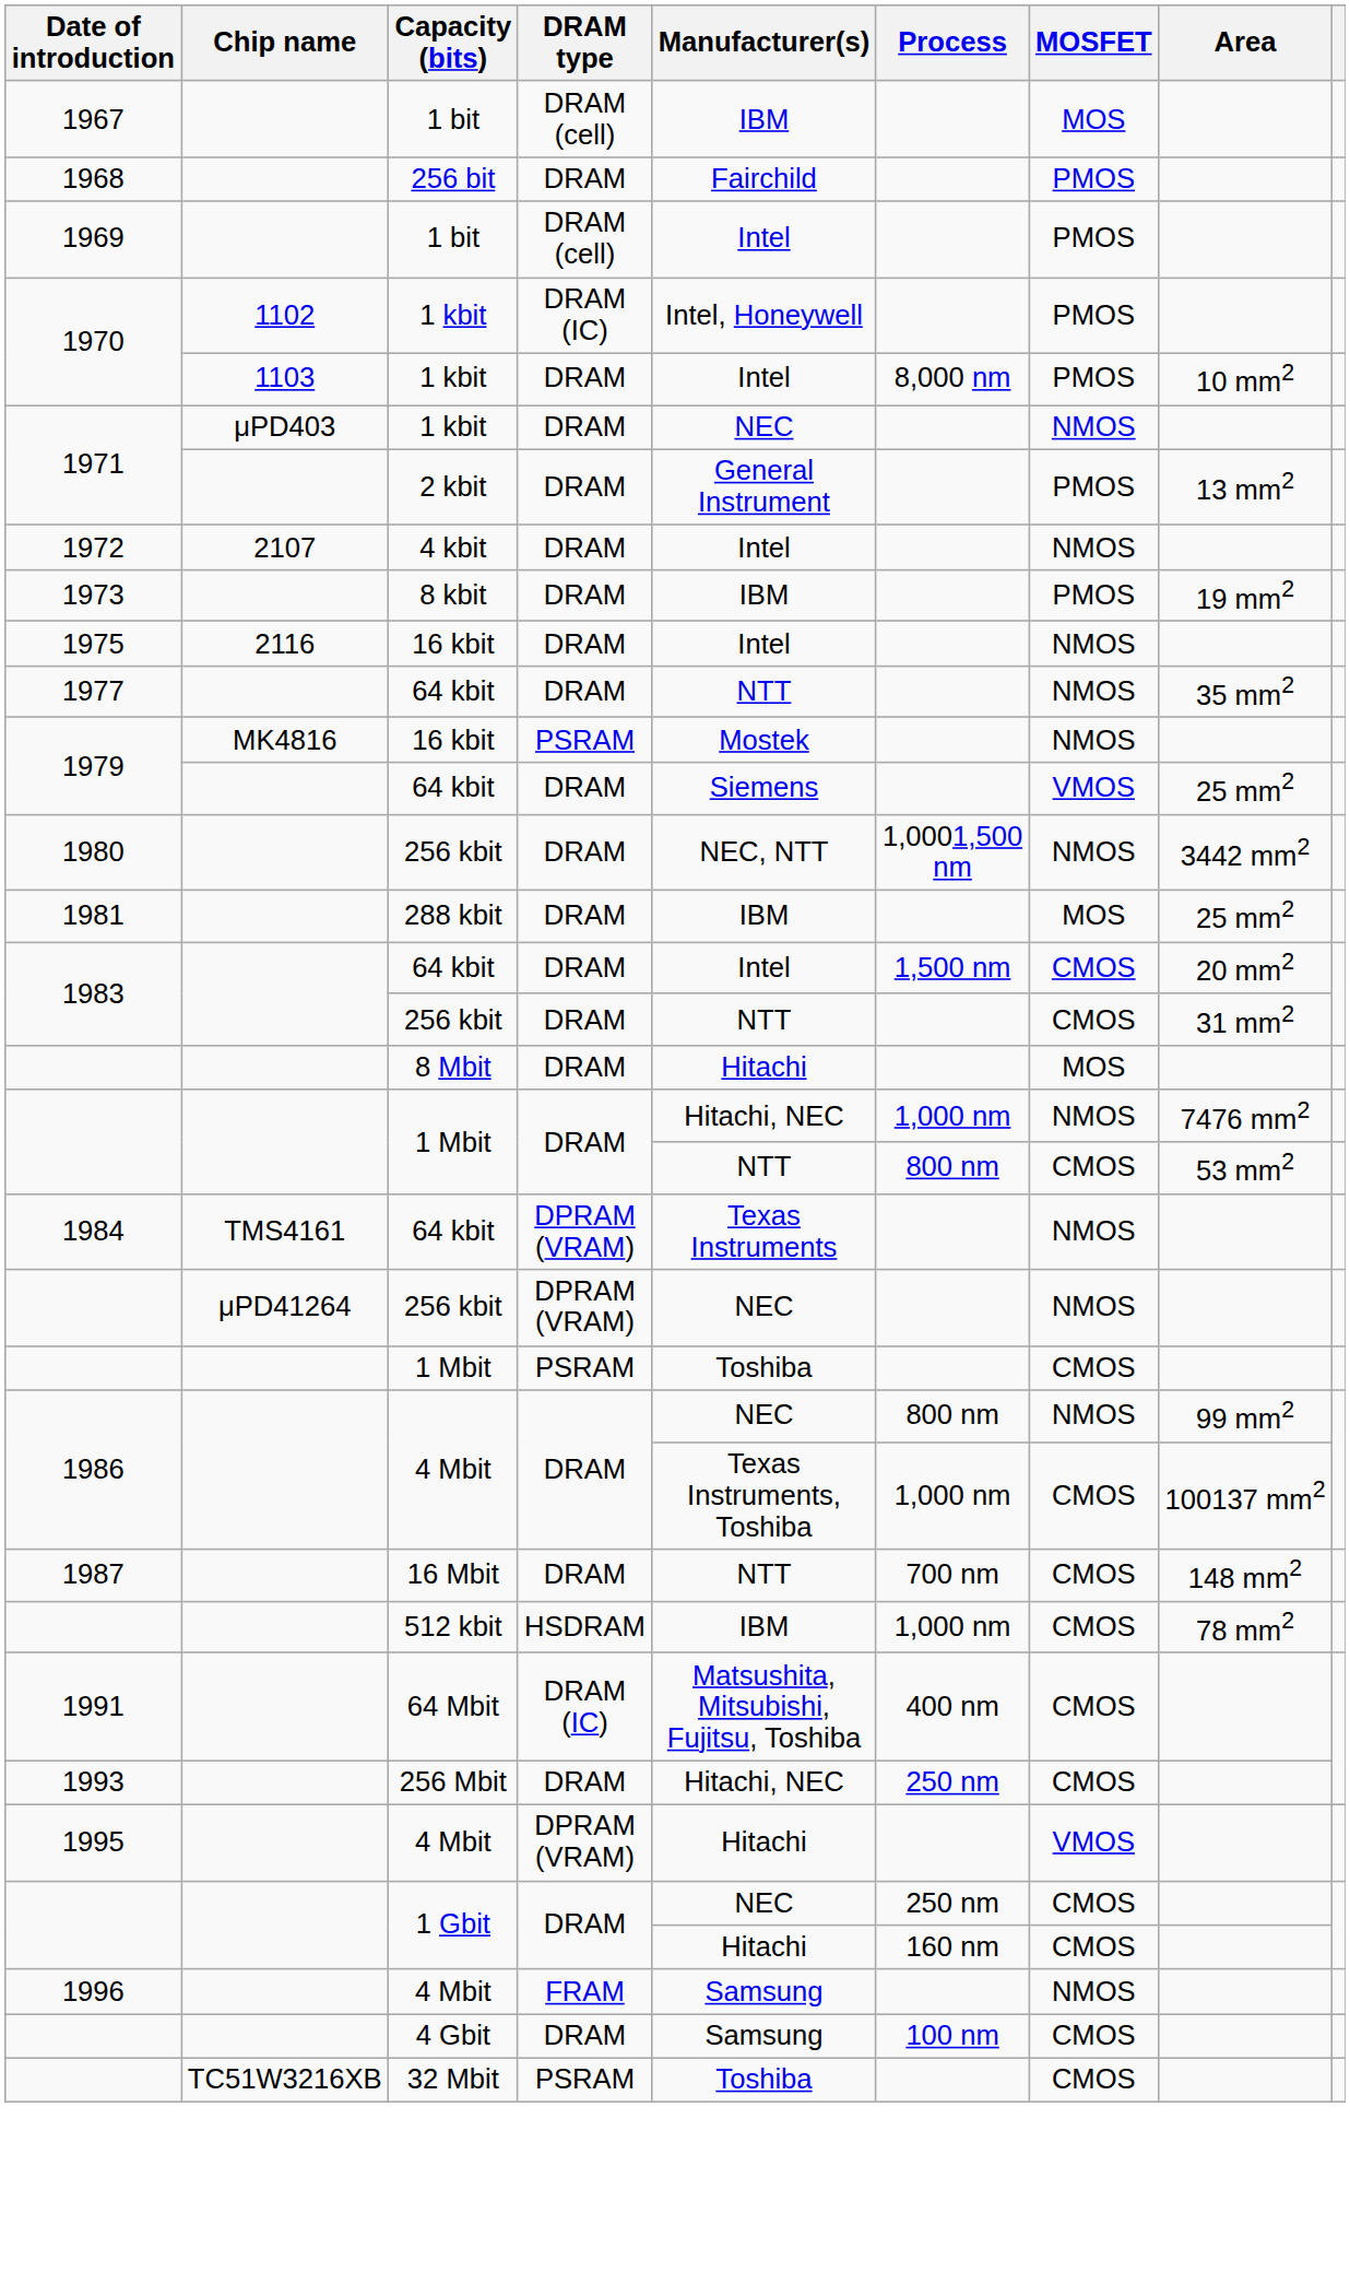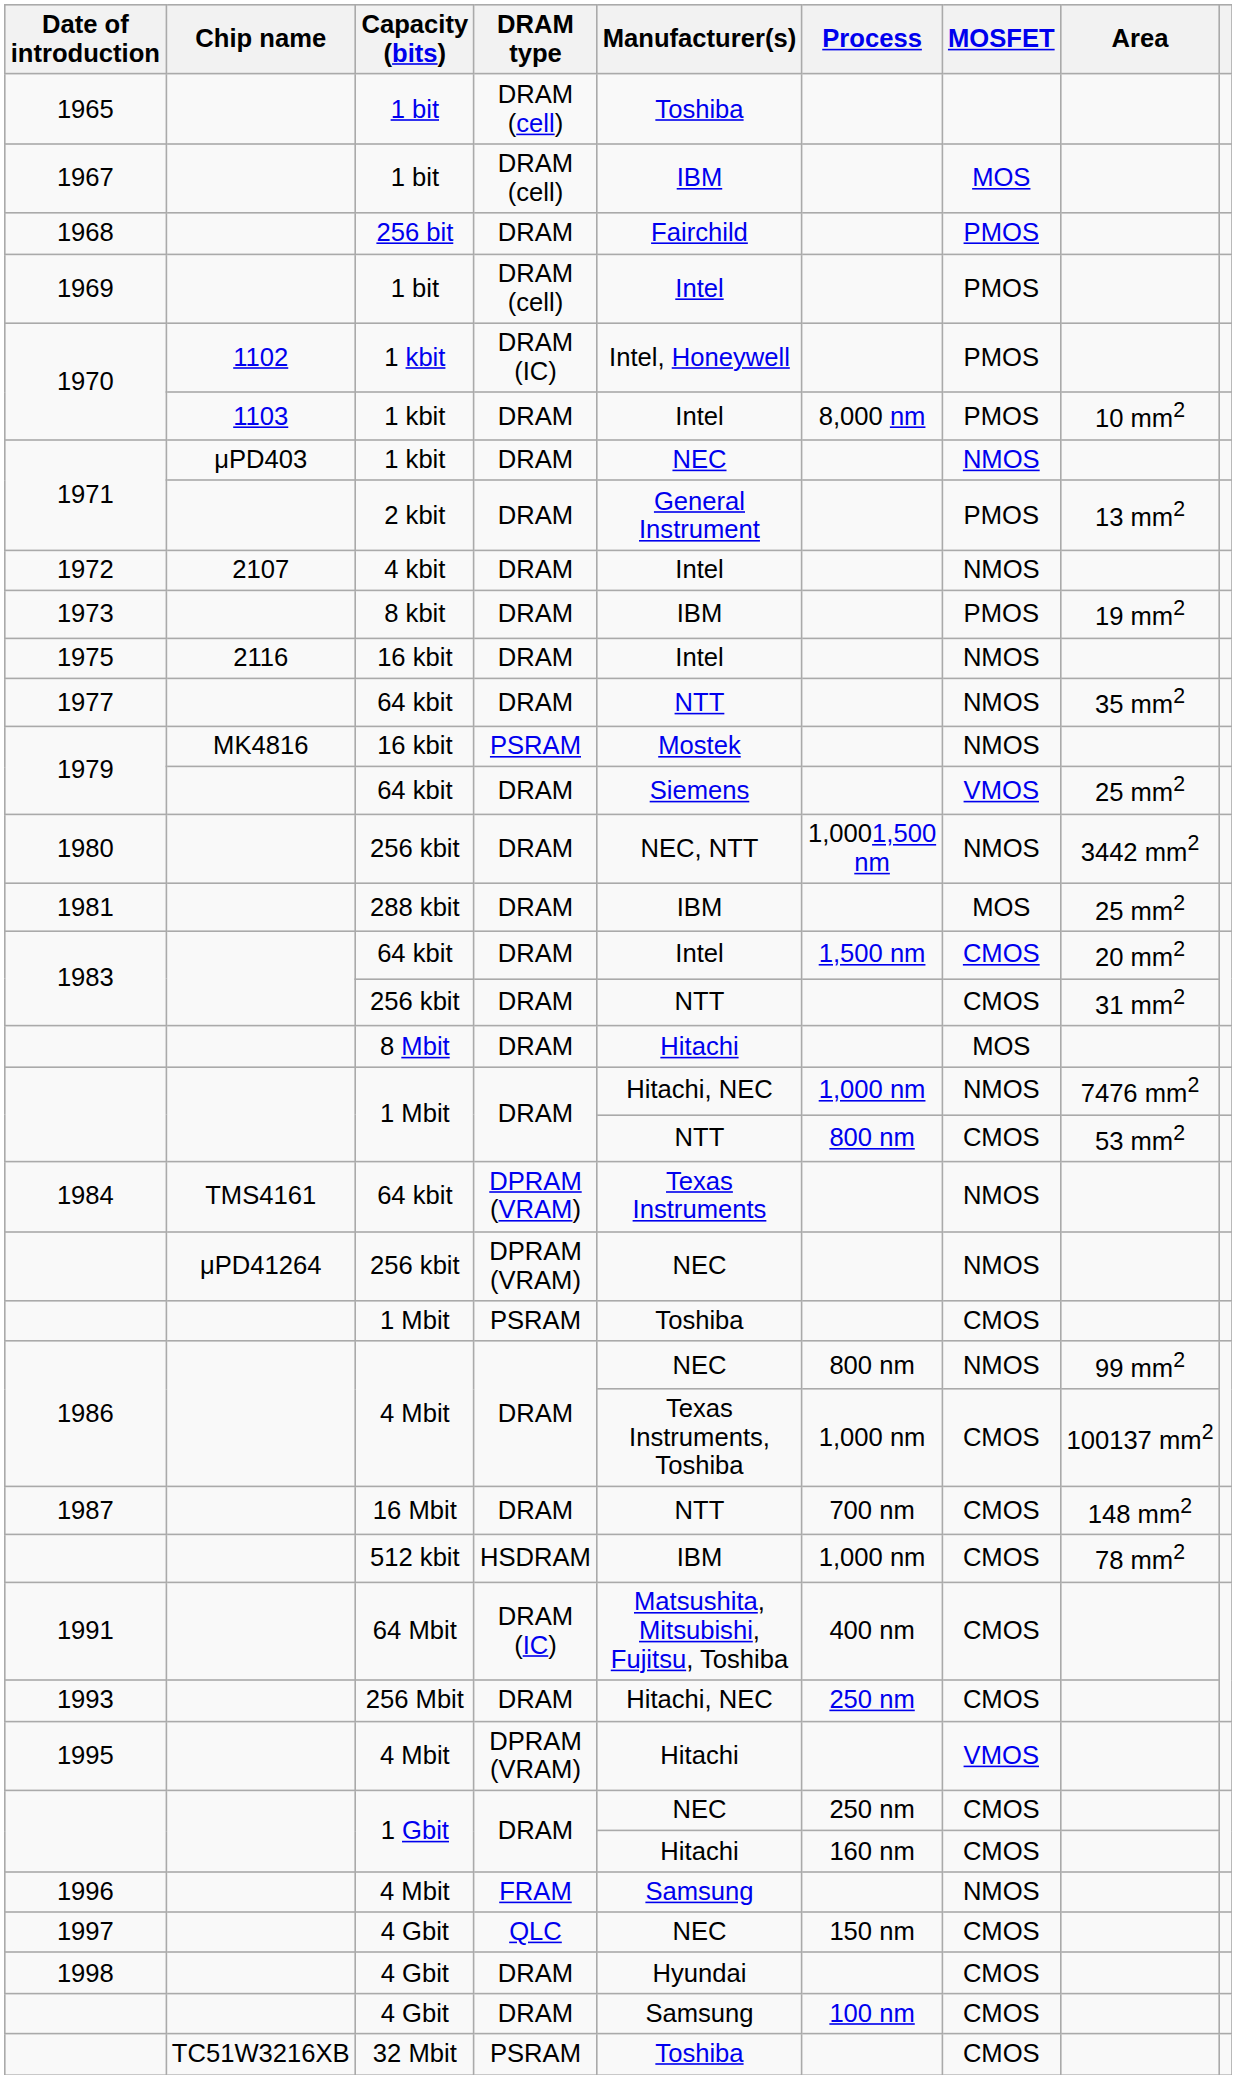+ row: 1965 | 1 bit | DRAM (cell) | Toshiba
+ row: 1997 | 4 Gbit | QLC | NEC | 150 nm | CMOS
+ row: 1998 | 4 Gbit | DRAM | Hyundai | CMOS
